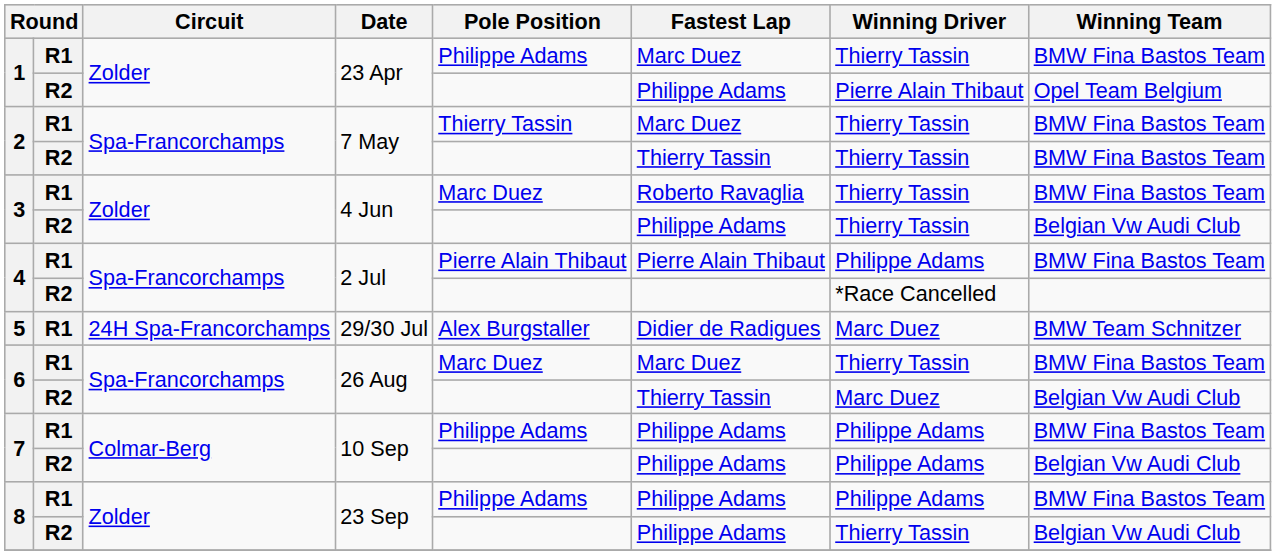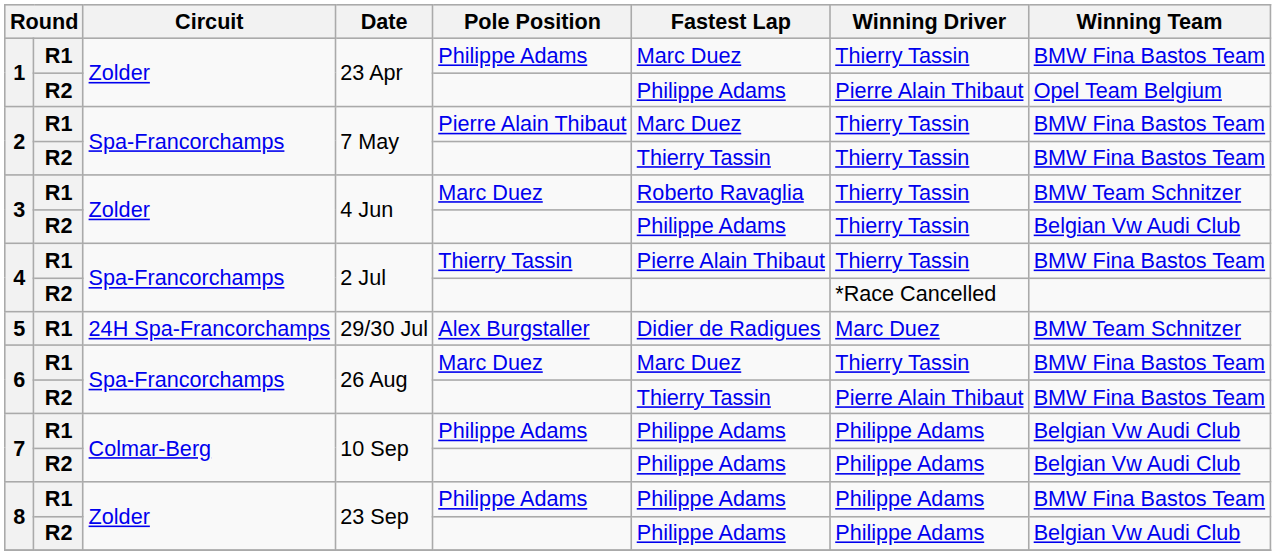2 / R1 | Pole Position: Thierry Tassin -> Pierre Alain Thibaut
3 / R1 | Winning Team: BMW Fina Bastos Team -> BMW Team Schnitzer
4 / R1 | Pole Position: Pierre Alain Thibaut -> Thierry Tassin
4 / R1 | Winning Driver: Philippe Adams -> Thierry Tassin
6 / R2 | Winning Driver: Marc Duez -> Pierre Alain Thibaut
6 / R2 | Winning Team: Belgian Vw Audi Club -> BMW Fina Bastos Team
7 / R1 | Winning Team: BMW Fina Bastos Team -> Belgian Vw Audi Club
8 / R2 | Winning Driver: Thierry Tassin -> Philippe Adams
